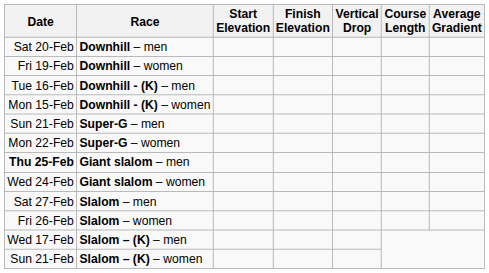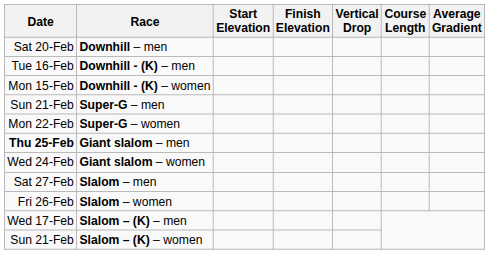- row: Fri 19-Feb | Downhill – women
